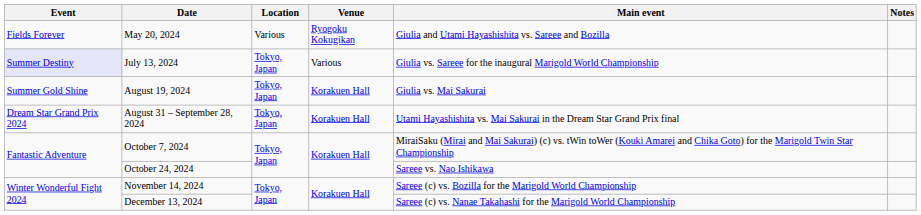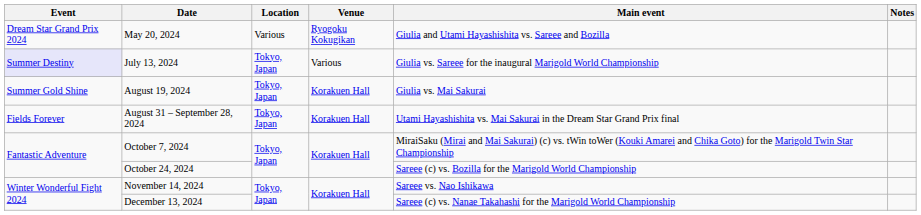May 20, 2024 | Event: Fields Forever -> Dream Star Grand Prix 2024
August 31 – September 28, 2024 | Event: Dream Star Grand Prix 2024 -> Fields Forever
October 24, 2024 | Main event: Sareee vs. Nao Ishikawa -> Sareee (c) vs. Bozilla for the Marigold World Championship
November 14, 2024 | Main event: Sareee (c) vs. Bozilla for the Marigold World Championship -> Sareee vs. Nao Ishikawa
